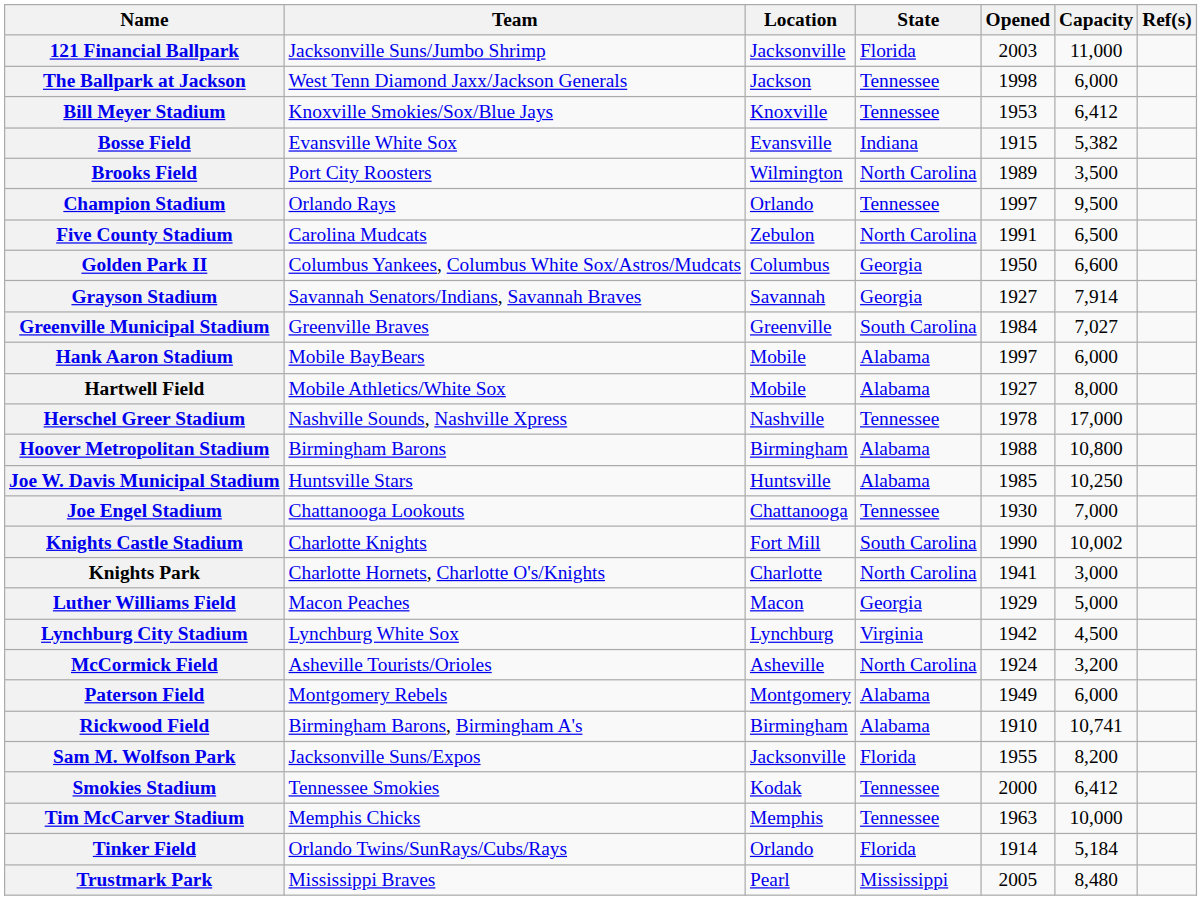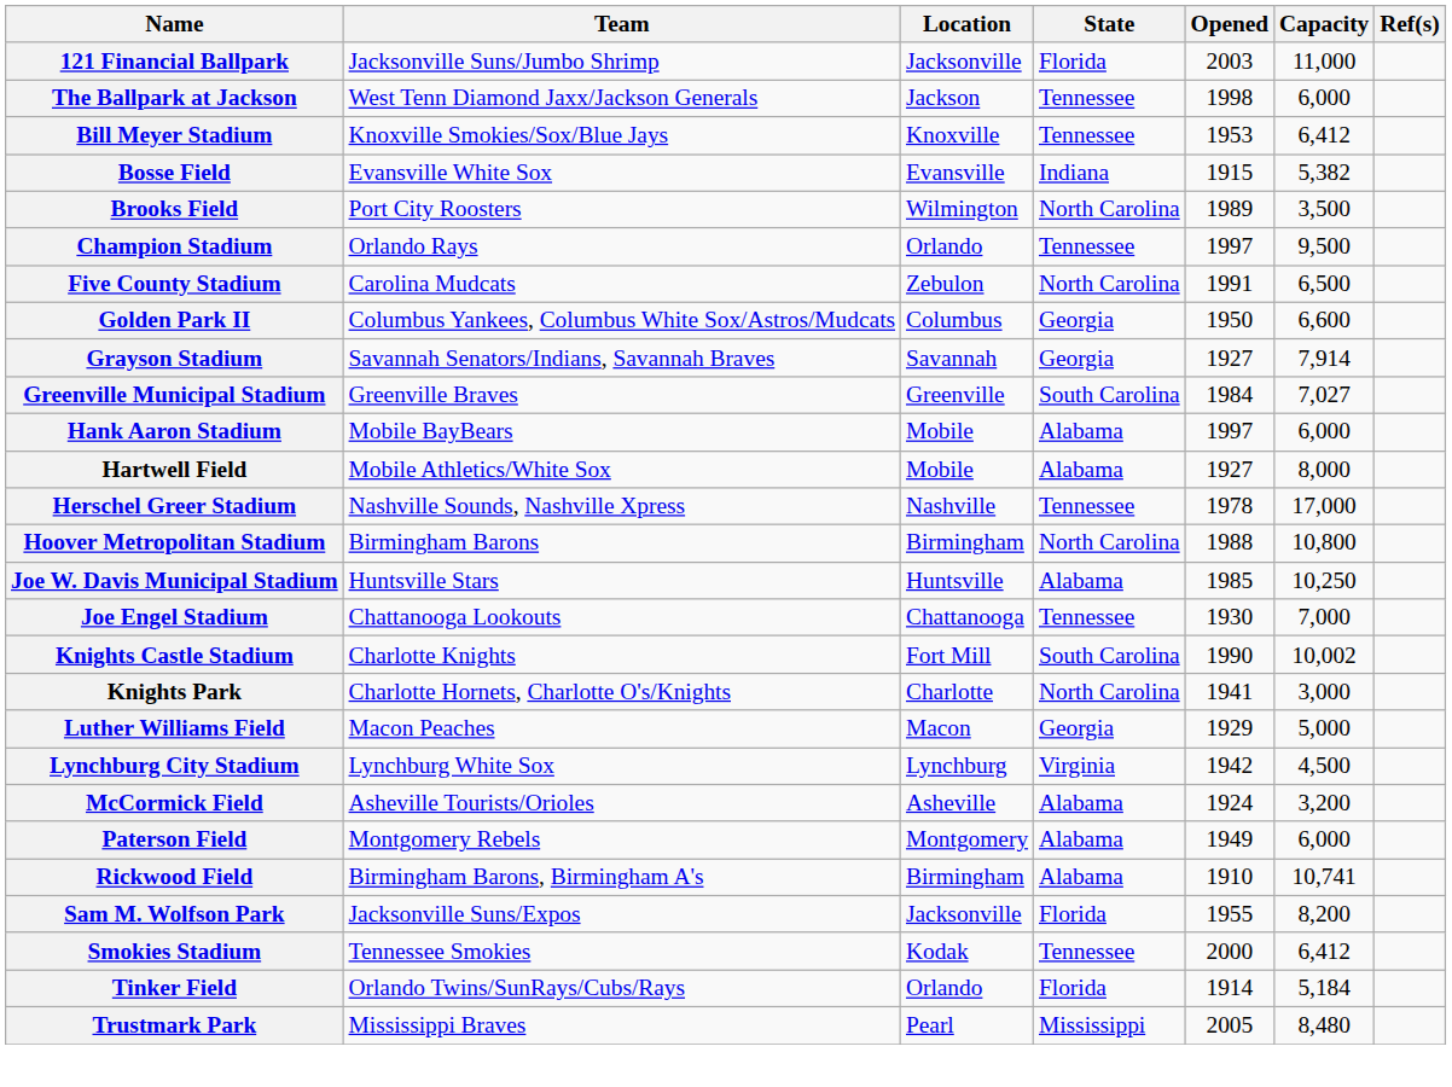Hoover Metropolitan Stadium | State: Alabama -> North Carolina
McCormick Field | State: North Carolina -> Alabama
- row: Tim McCarver Stadium | Memphis Chicks | Memphis | Tennessee | 1963 | 10,000
